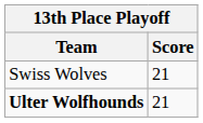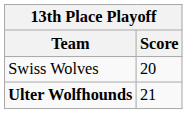Swiss Wolves | Score: 21 -> 20
